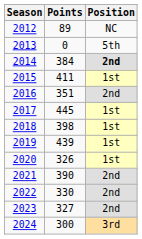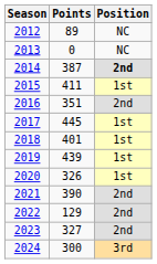2013 | Position: 5th -> NC
2014 | Points: 384 -> 387
2018 | Points: 398 -> 401
2022 | Points: 330 -> 129
